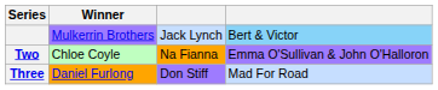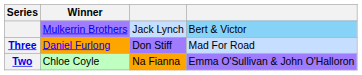rows swapped: Two <-> Three
